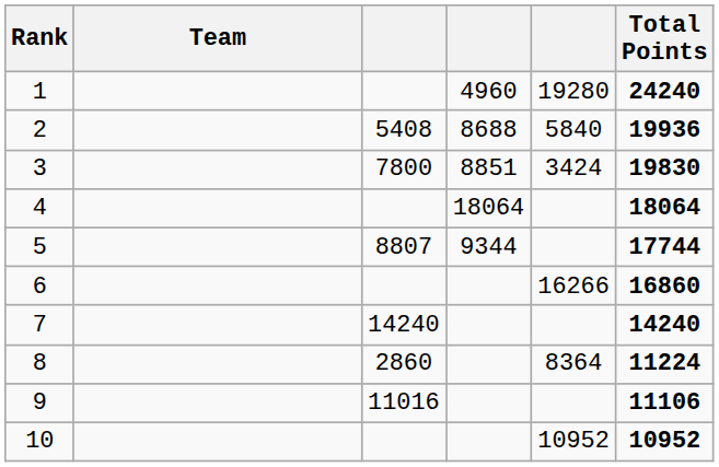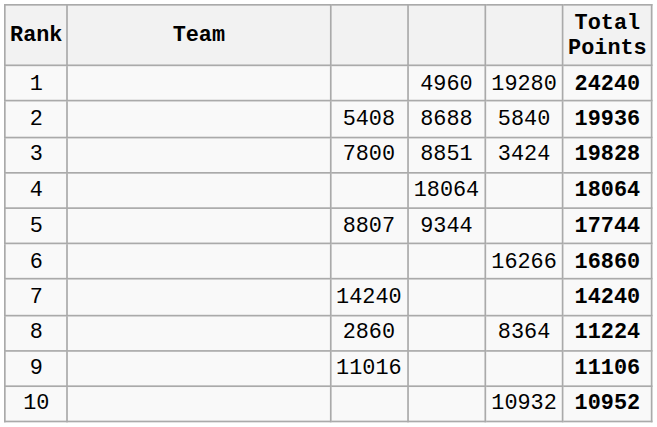3 | Total Points: 19830 -> 19828
10 | column 5: 10952 -> 10932
